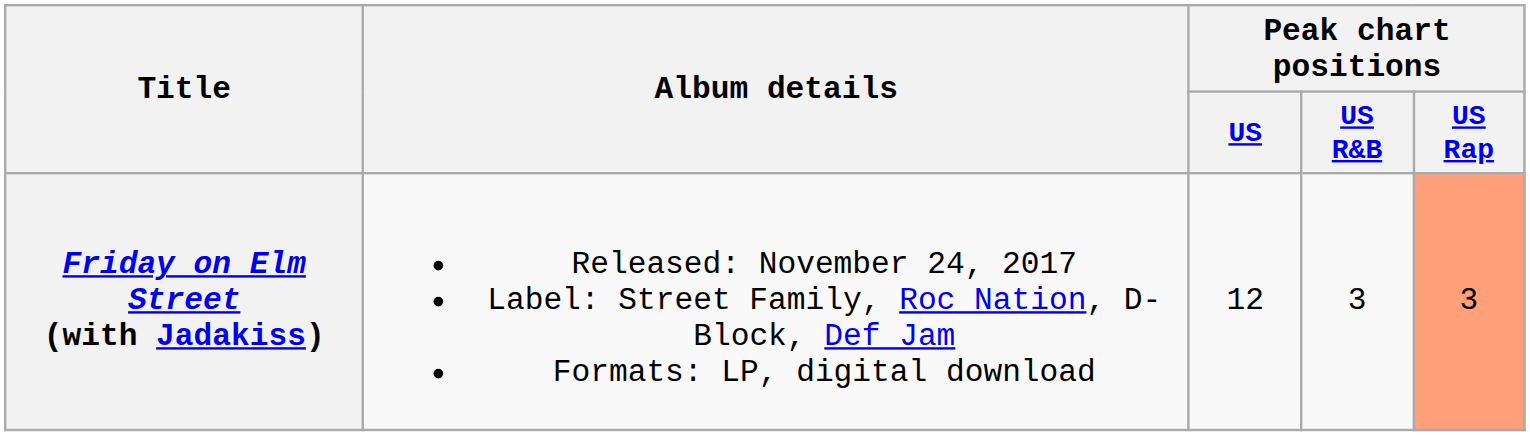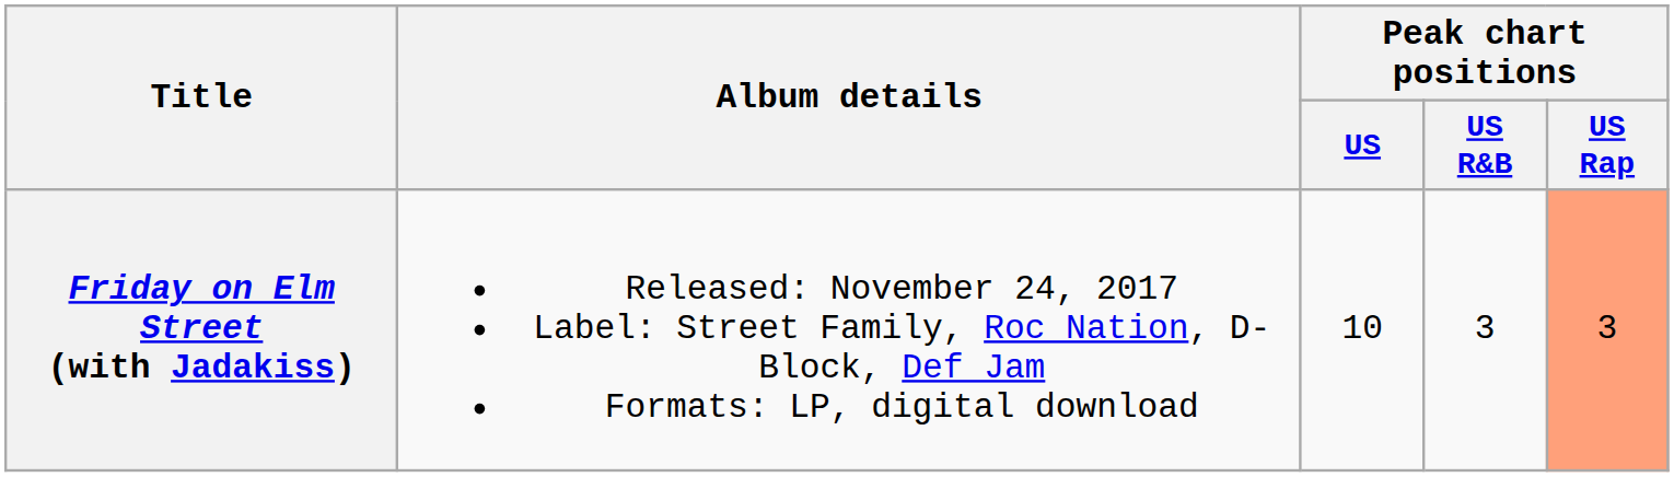Friday on Elm Street (with Jadakiss) | Peak chart positions / US: 12 -> 10
